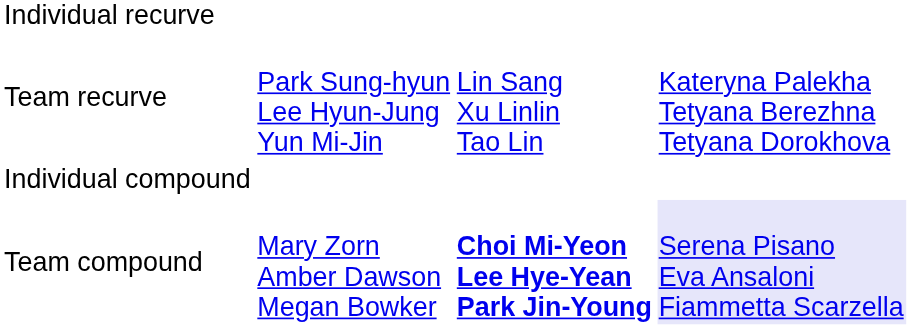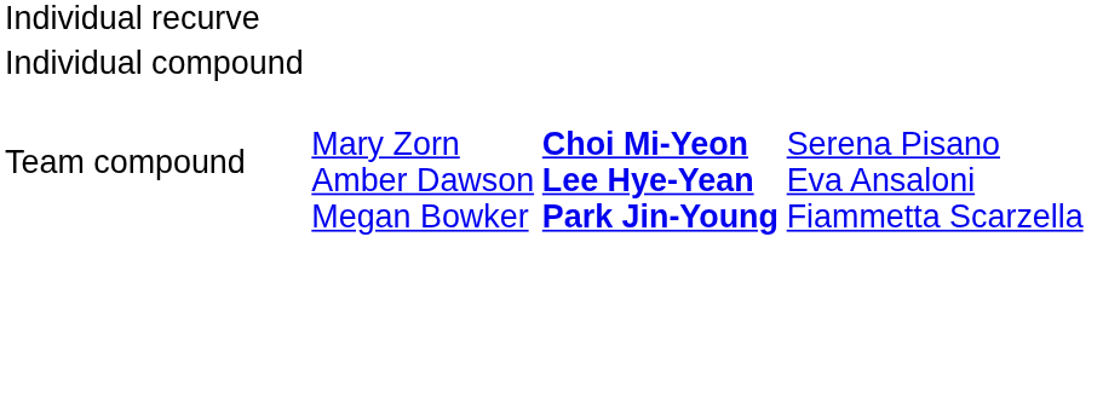- row: Team recurve | Park Sung-hyun Lee Hyun-Jung Yun Mi-Jin | Lin Sang Xu Linlin Tao Lin | Kateryna Palekha Tetyana Berezhna Tetyana Dorokhova
Team compound | column 4: lavender background -> no background
